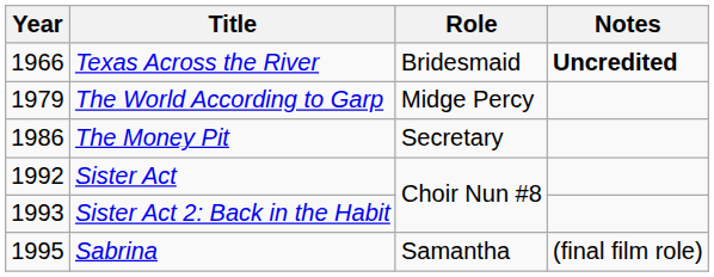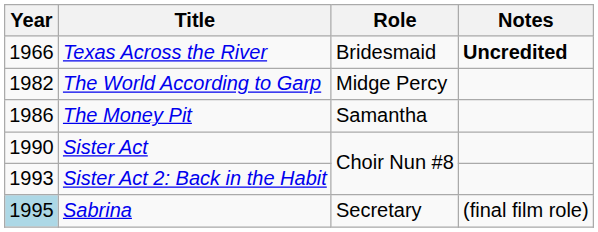The World According to Garp | Year: 1979 -> 1982
The Money Pit | Role: Secretary -> Samantha
Sister Act | Year: 1992 -> 1990
Sabrina | Year: no background -> lightblue background
Sabrina | Role: Samantha -> Secretary
